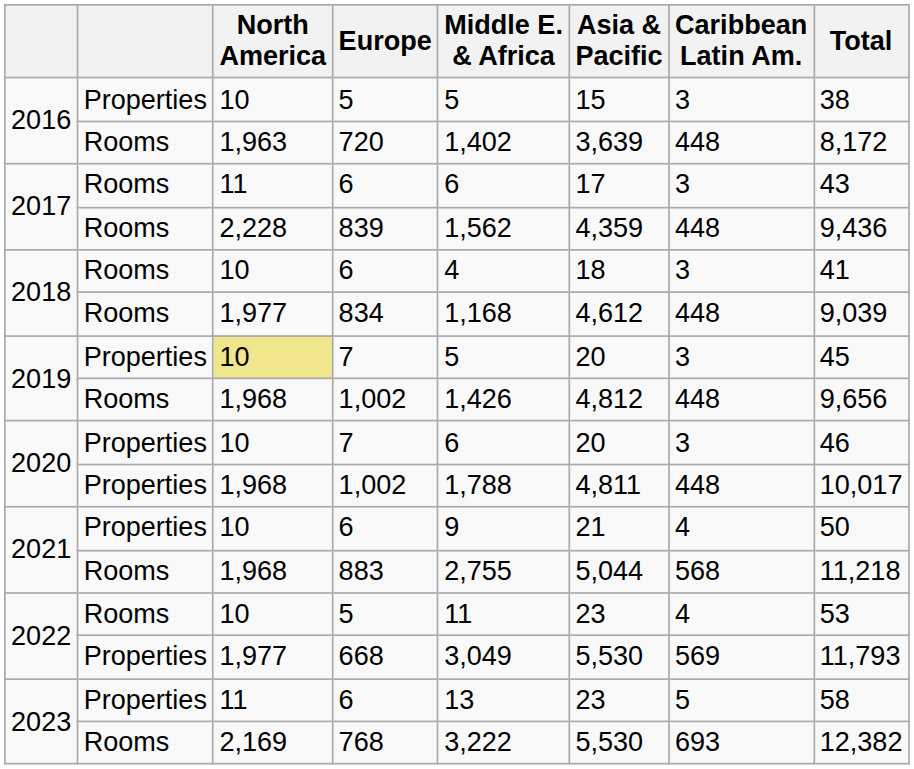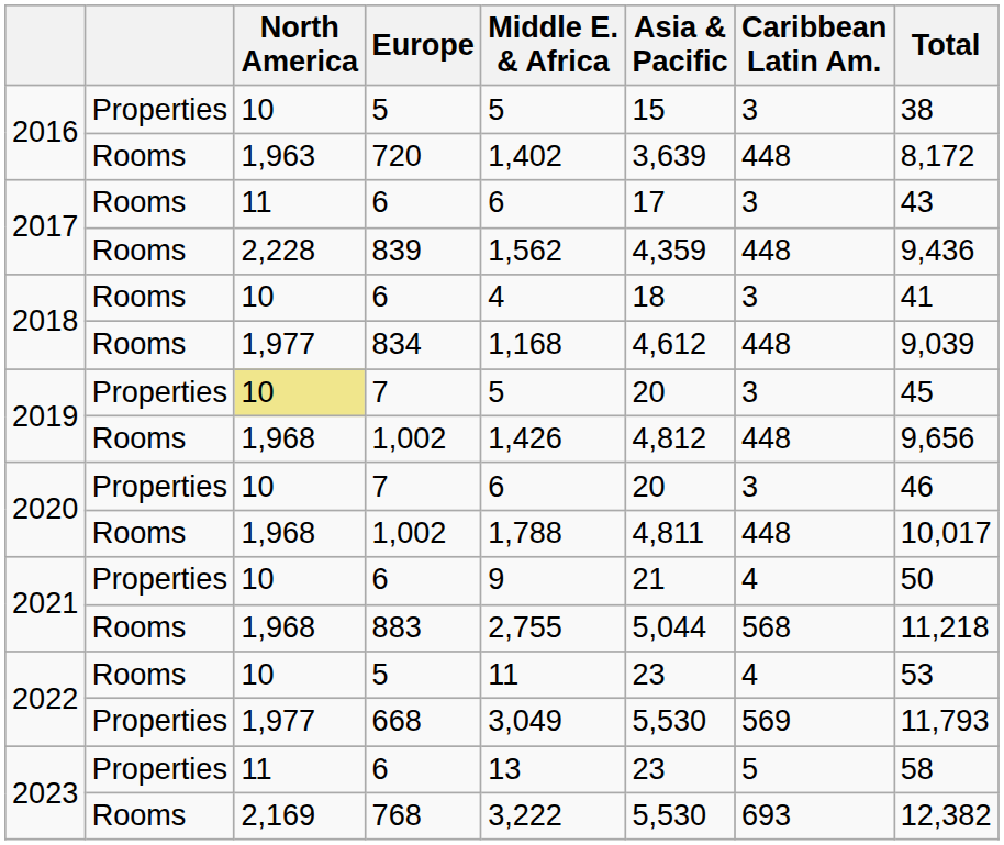2020 / 1,002 | column 2: Properties -> Rooms
